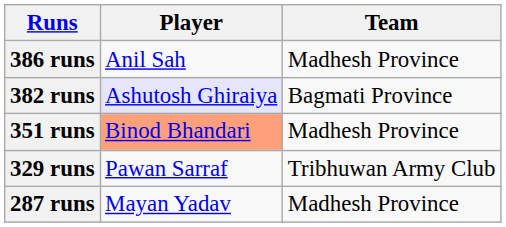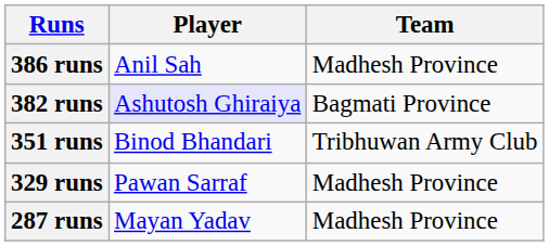351 runs | Player: lightsalmon background -> no background
351 runs | Team: Madhesh Province -> Tribhuwan Army Club
329 runs | Team: Tribhuwan Army Club -> Madhesh Province
